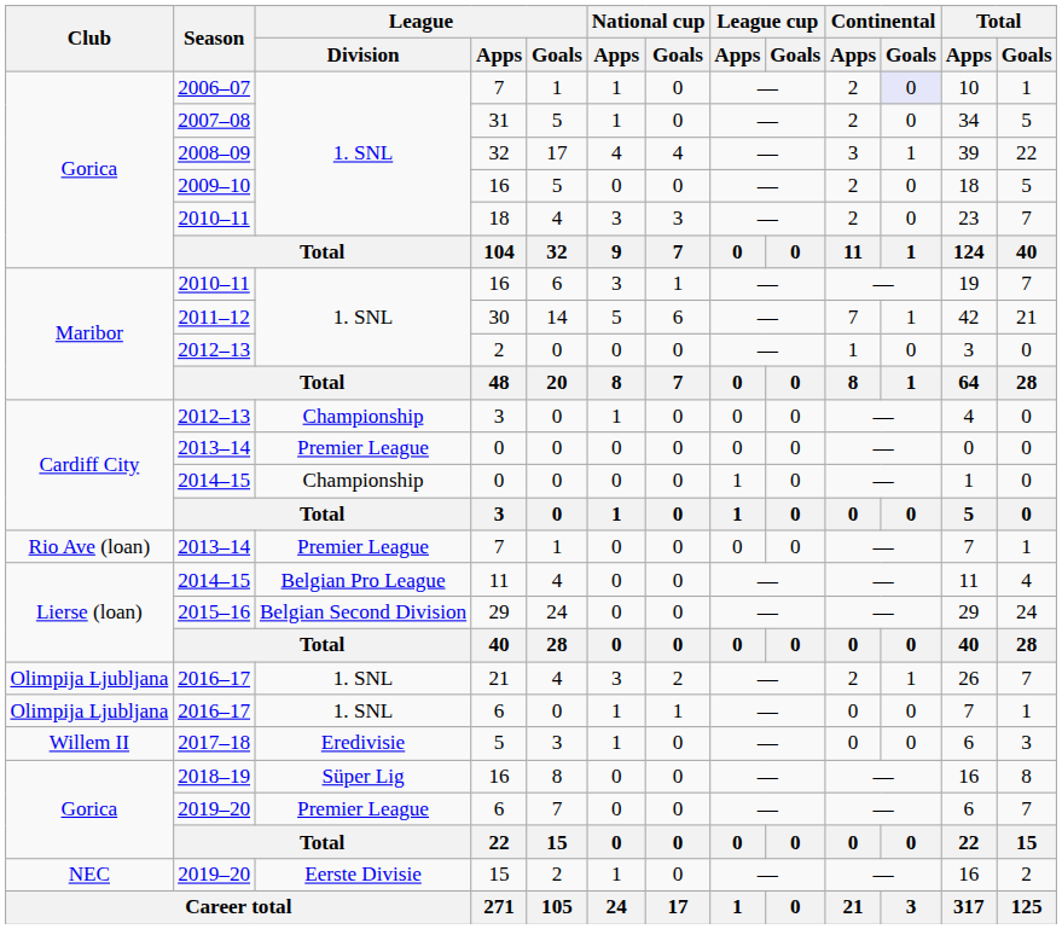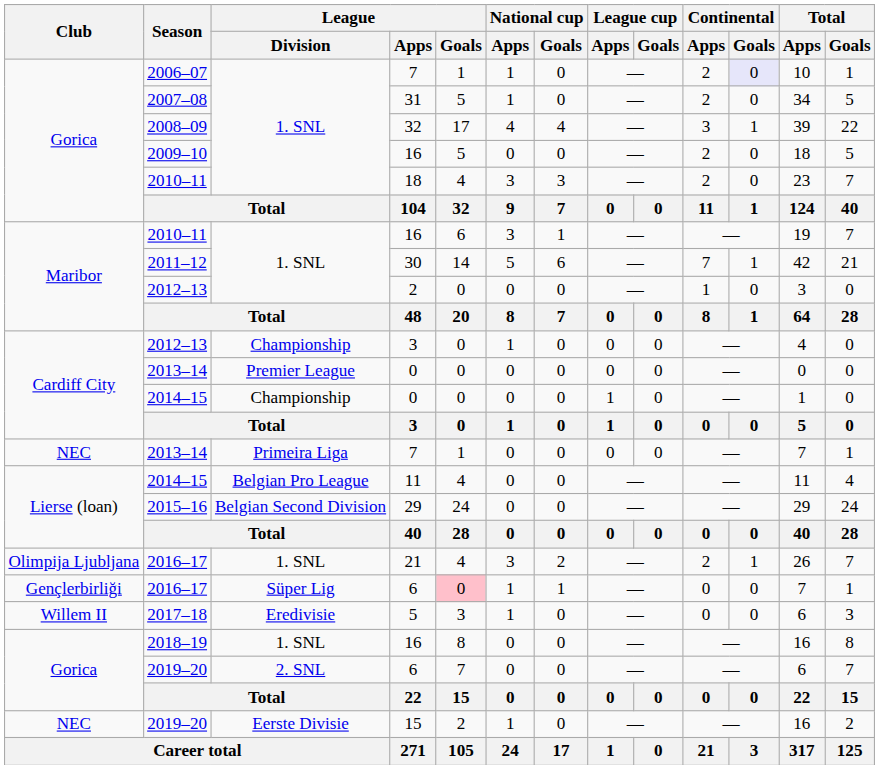2013–14 / 7 | Club: Rio Ave (loan) -> NEC
2013–14 / 7 | League / Division: Premier League -> Primeira Liga
2016–17 / 6 | Club: Olimpija Ljubljana -> Gençlerbirliği
2016–17 / 6 | League / Division: 1. SNL -> Süper Lig
2016–17 / 6 | League / Goals: no background -> pink background
2018–19 / 16 | League / Division: Süper Lig -> 1. SNL
2019–20 / 6 | League / Division: Premier League -> 2. SNL
